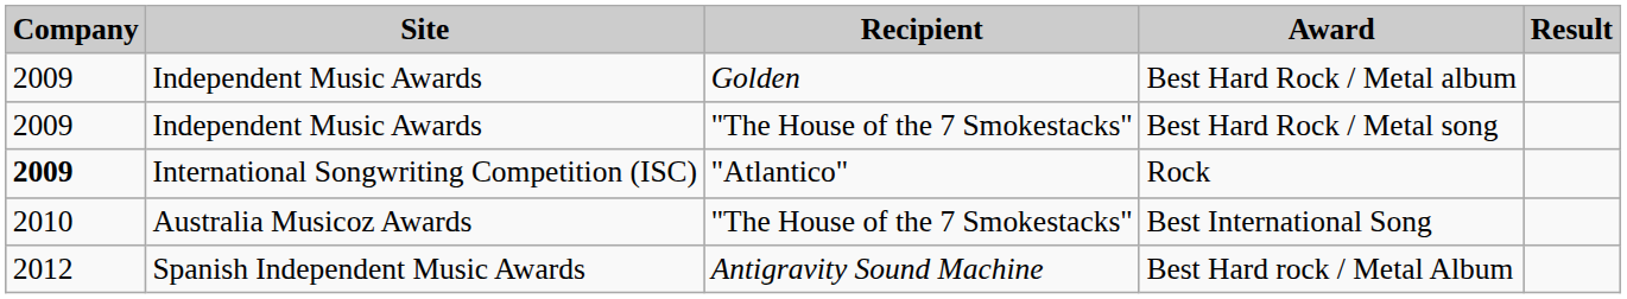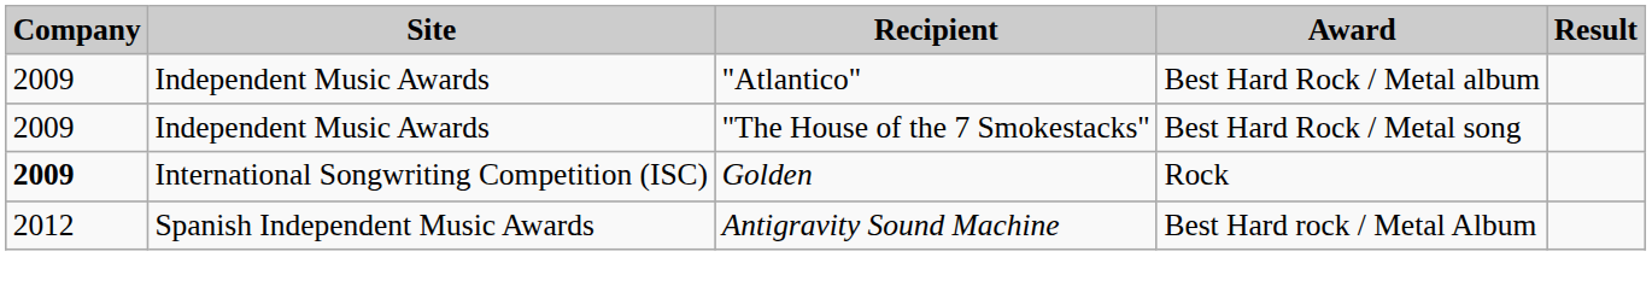Best Hard Rock / Metal album | Recipient: Golden -> "Atlantico"
Rock | Recipient: "Atlantico" -> Golden
- row: 2010 | Australia Musicoz Awards | "The House of the 7 Smokestacks" | Best International Song
